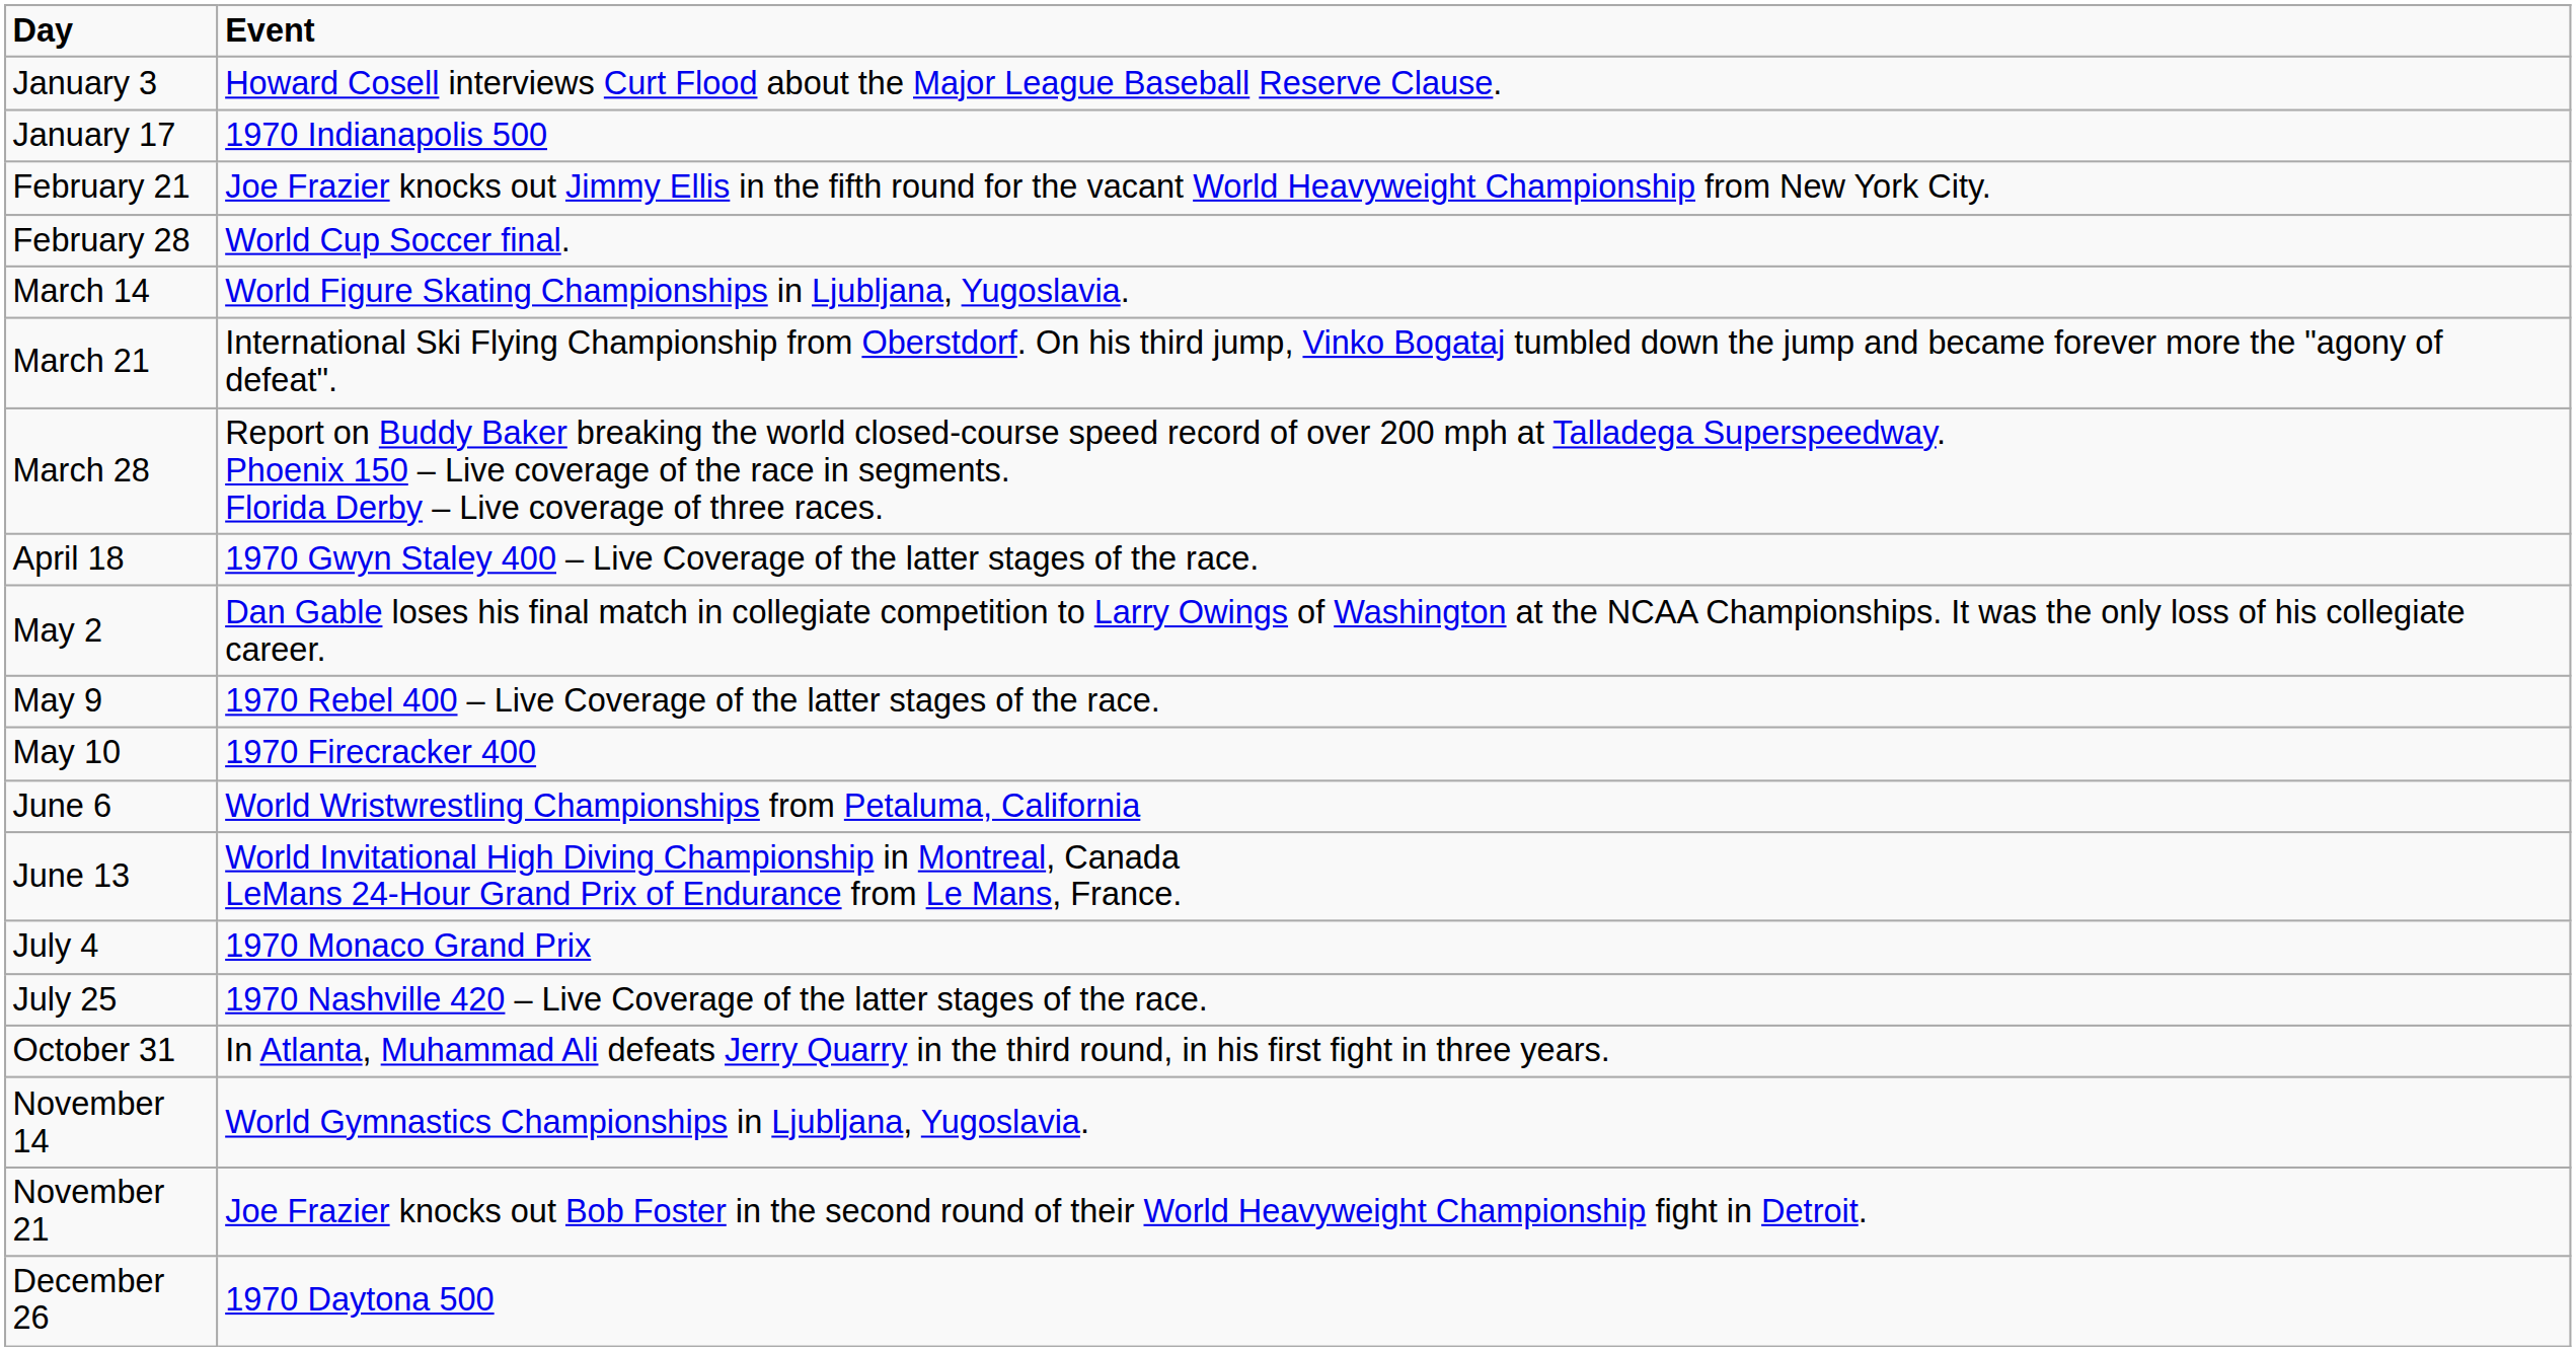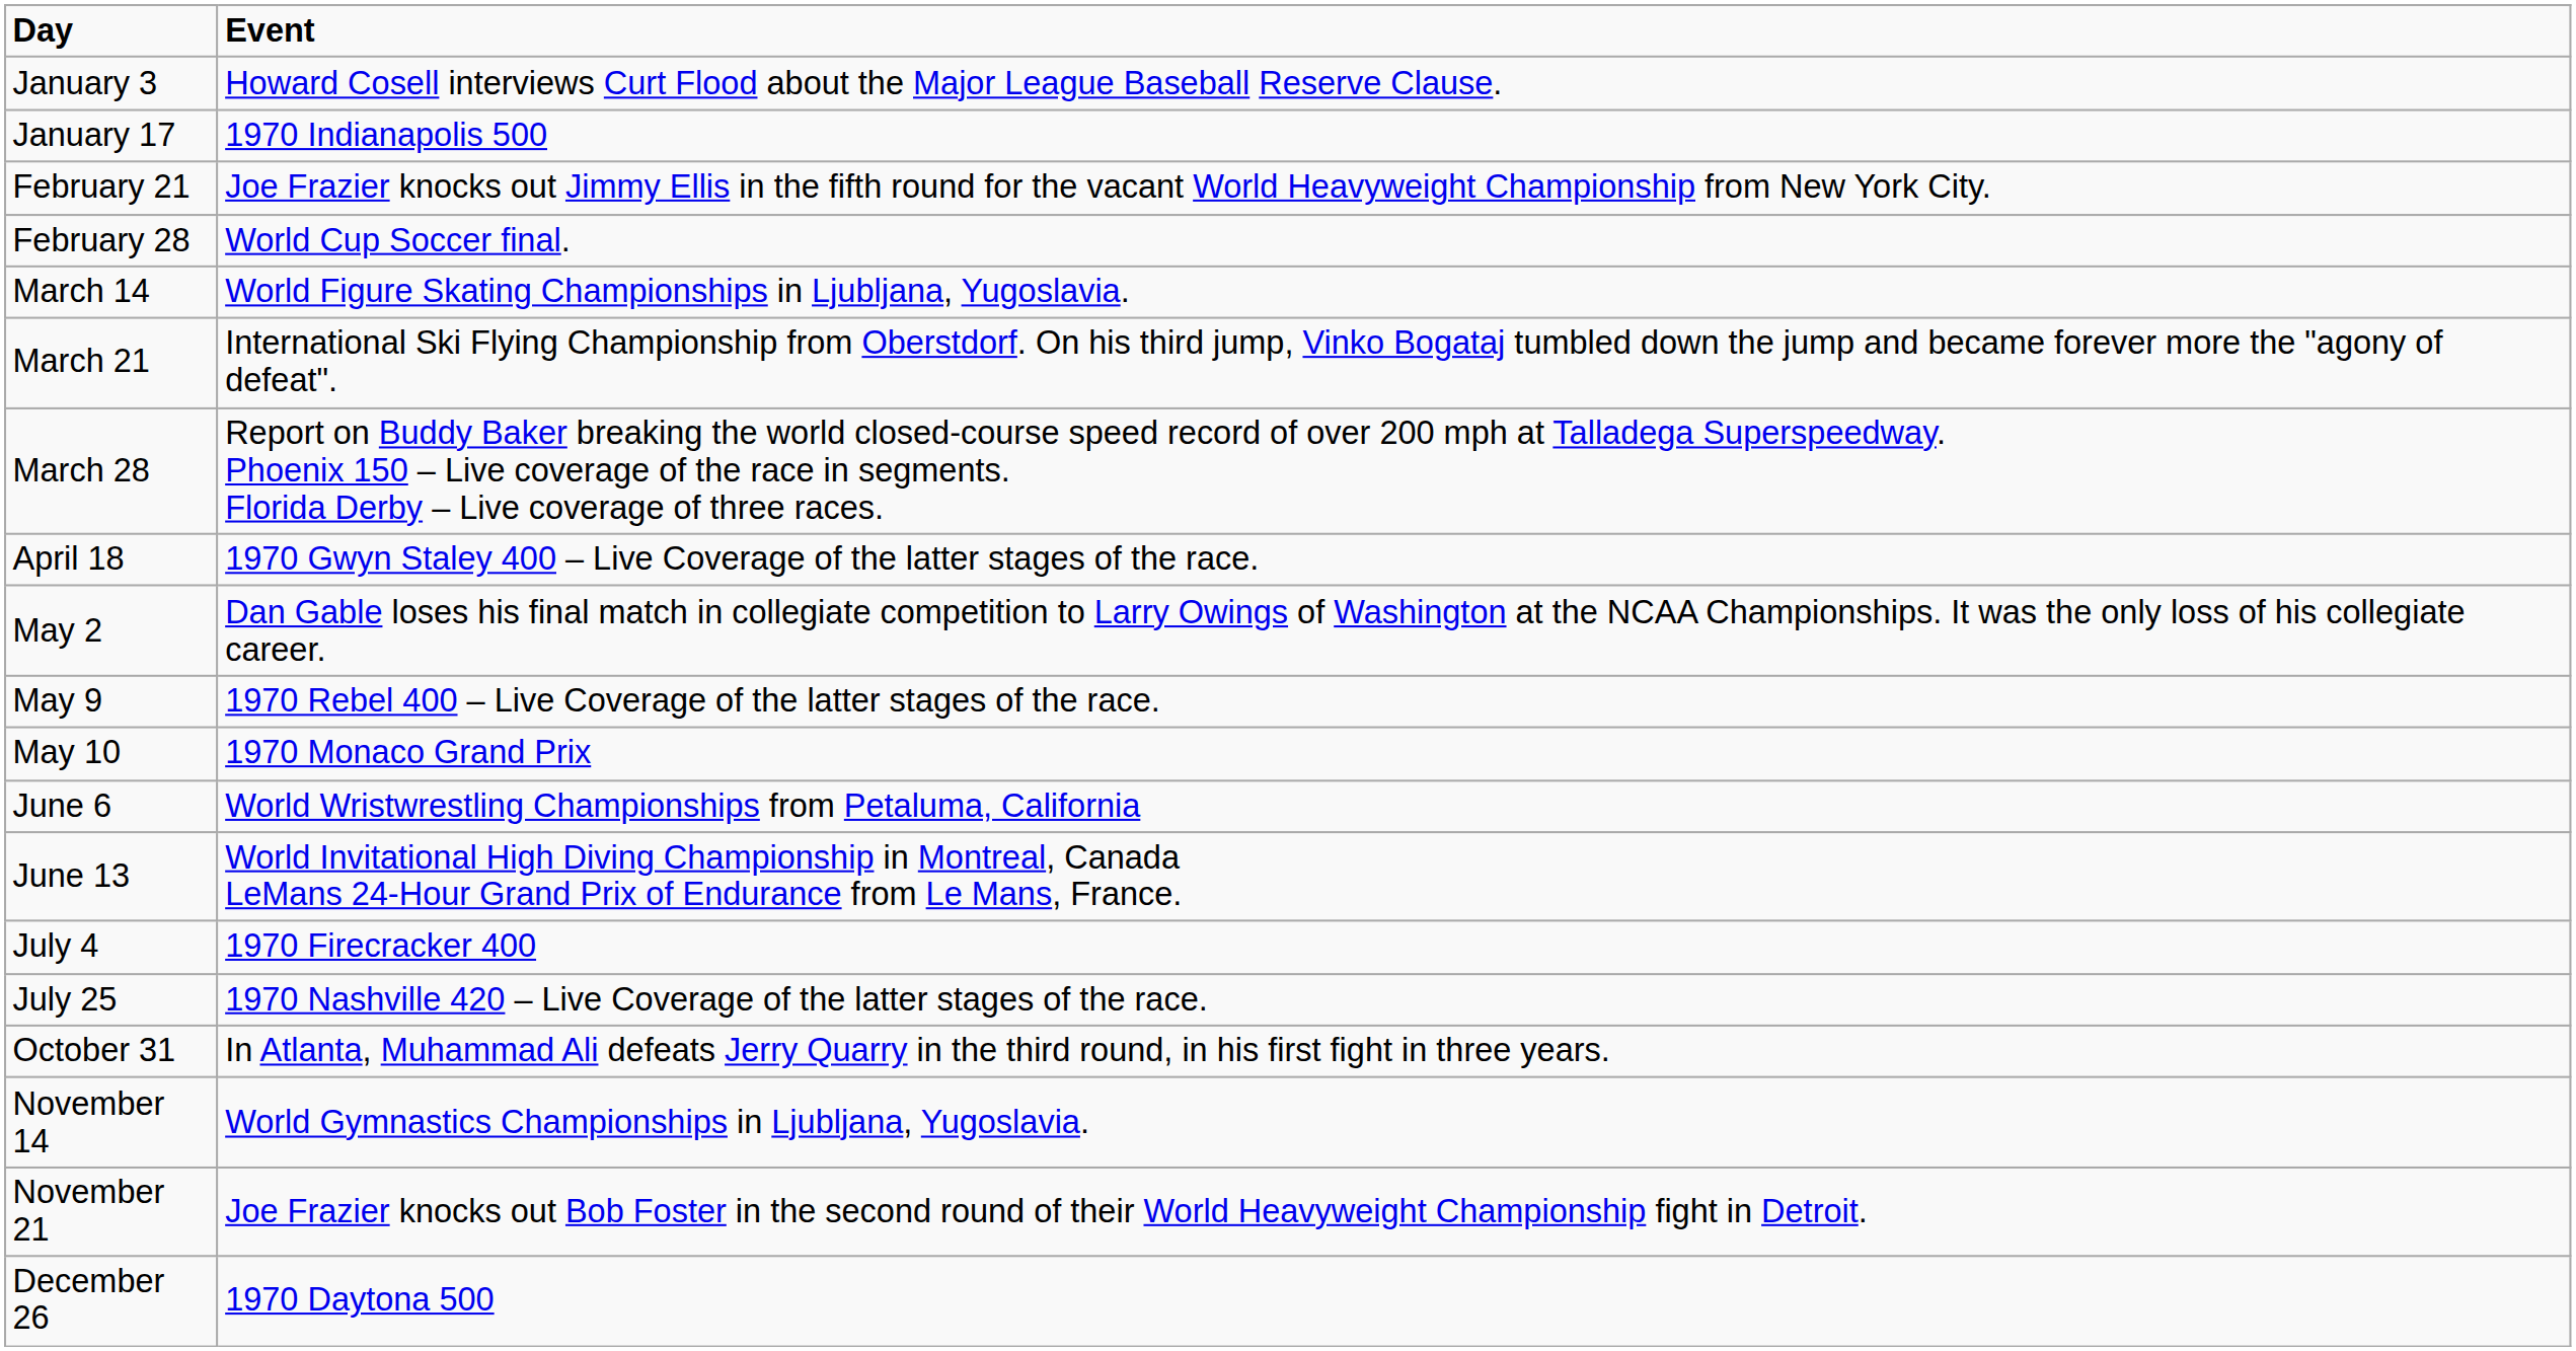May 10 | Event: 1970 Firecracker 400 -> 1970 Monaco Grand Prix
July 4 | Event: 1970 Monaco Grand Prix -> 1970 Firecracker 400
